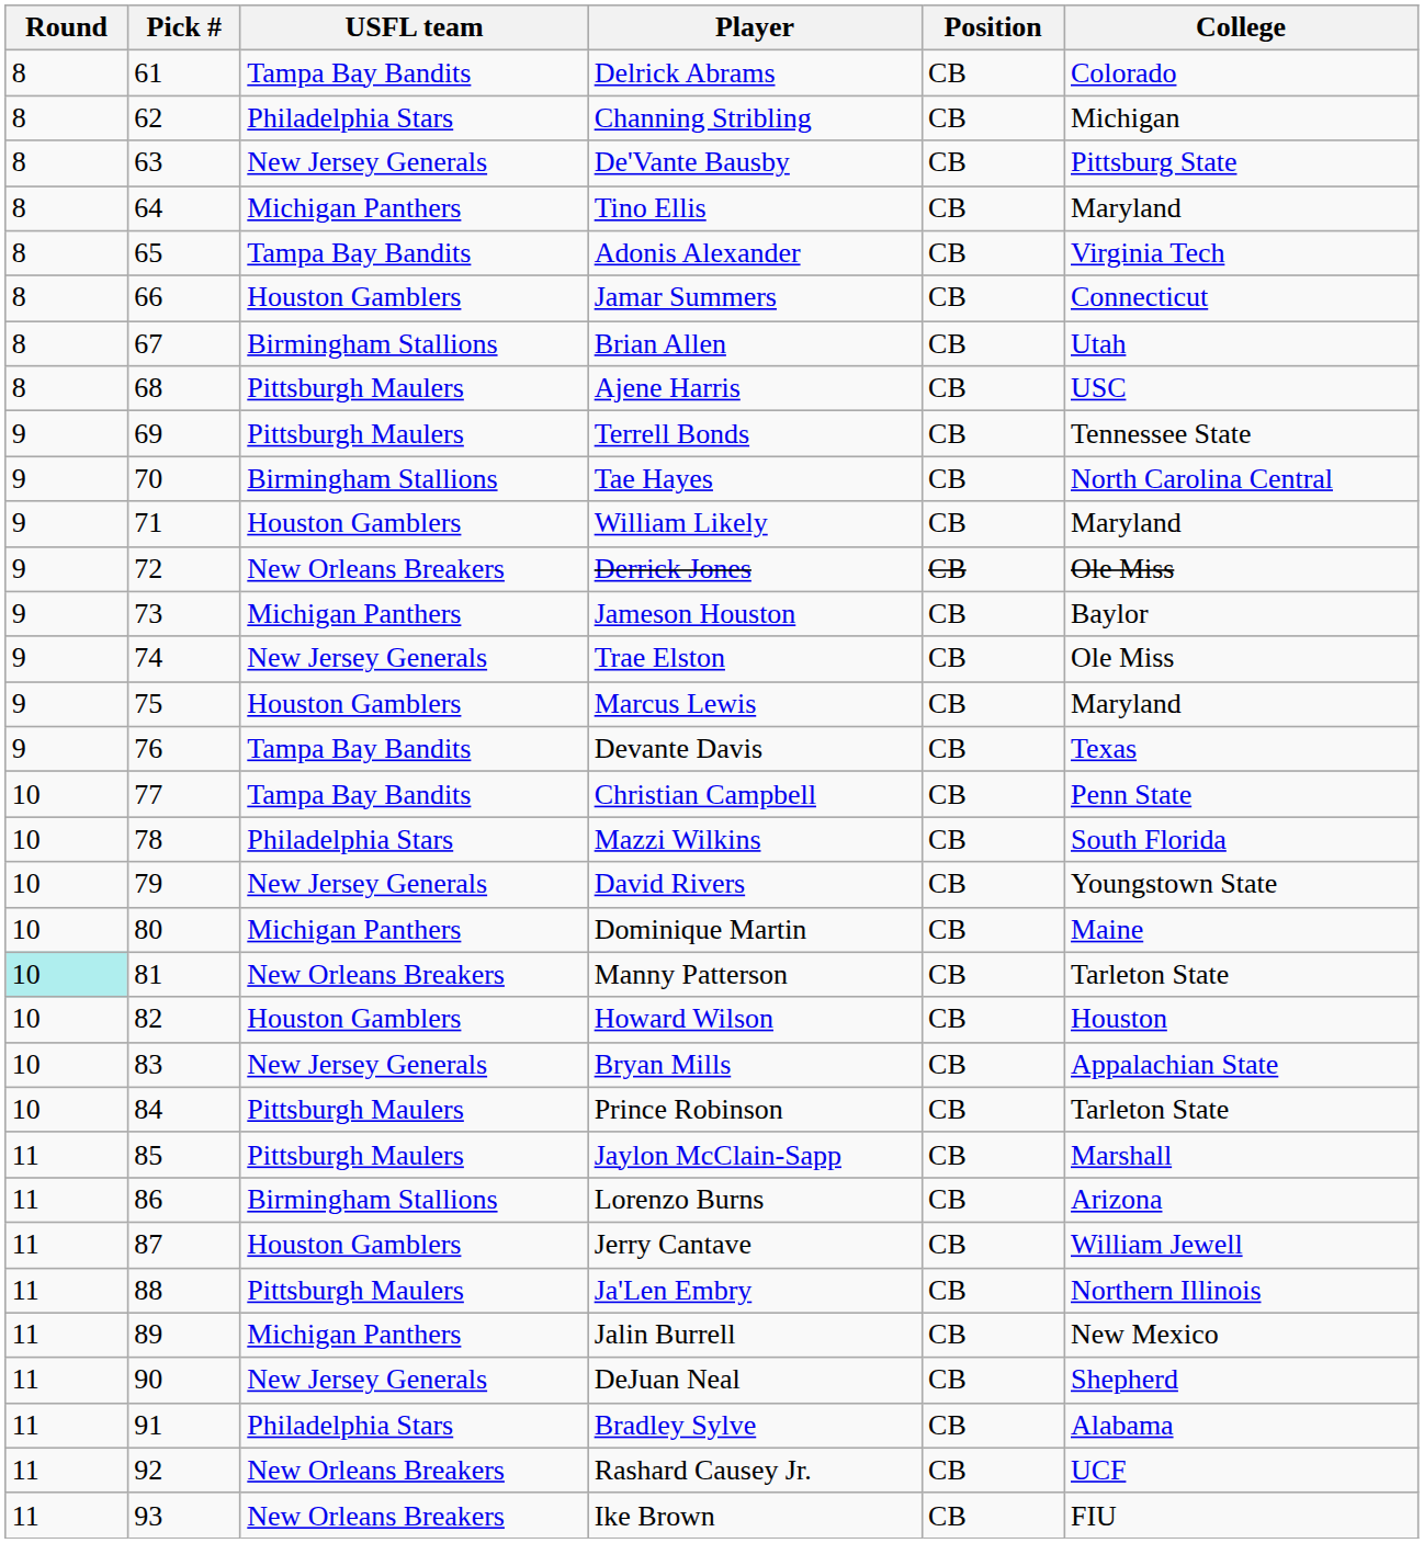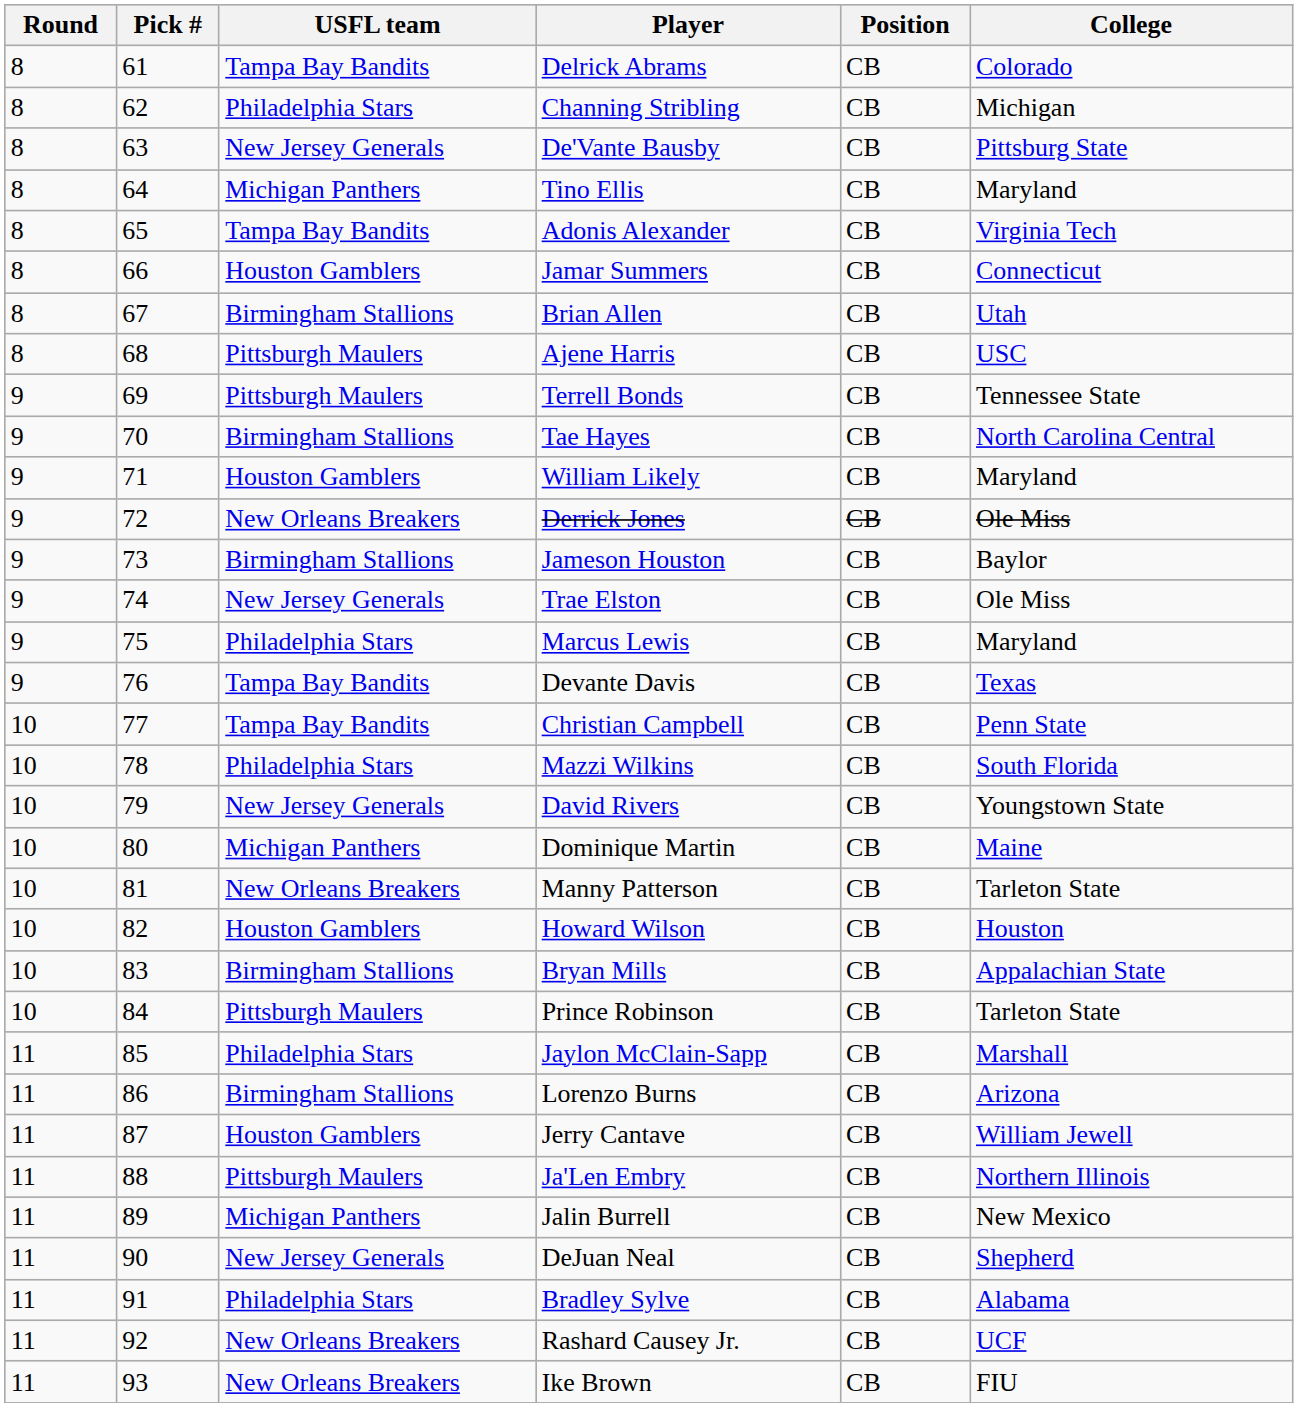Jameson Houston | USFL team: Michigan Panthers -> Birmingham Stallions
Marcus Lewis | USFL team: Houston Gamblers -> Philadelphia Stars
Manny Patterson | Round: paleturquoise background -> no background
Bryan Mills | USFL team: New Jersey Generals -> Birmingham Stallions
Jaylon McClain-Sapp | USFL team: Pittsburgh Maulers -> Philadelphia Stars
